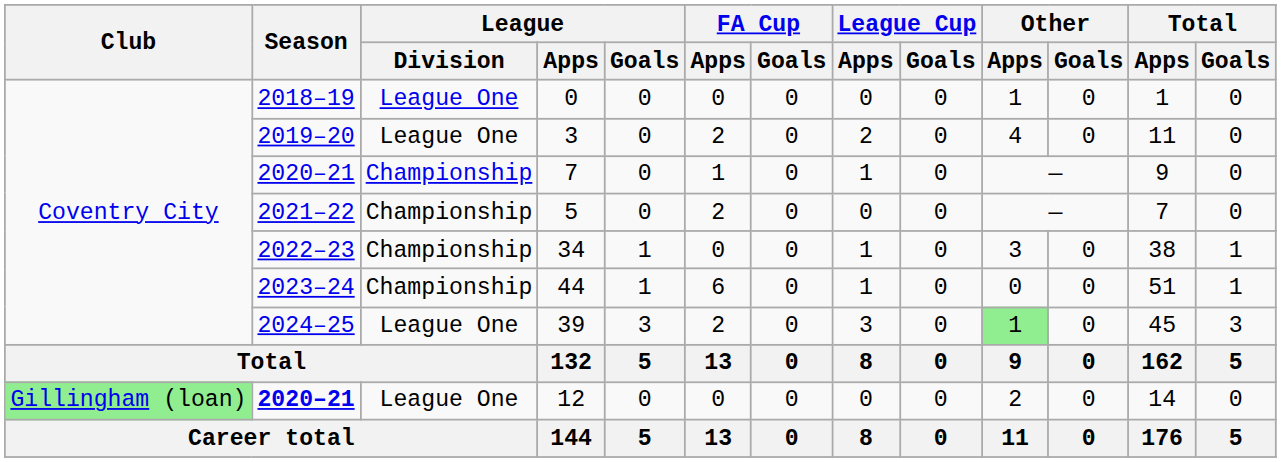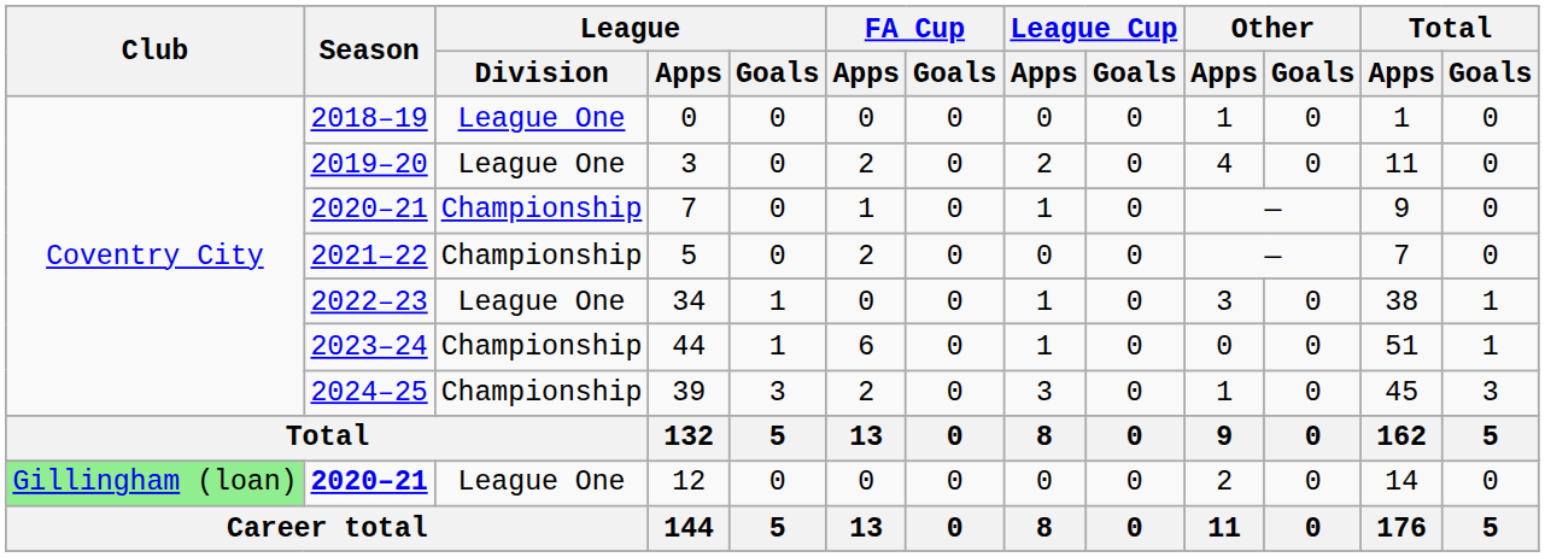34 | League / Division: Championship -> League One
39 | League / Division: League One -> Championship
39 | Other / Apps: lightgreen background -> no background
